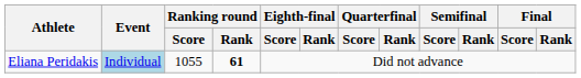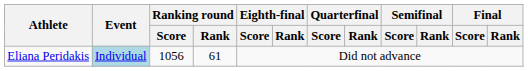Eliana Peridakis | Ranking round / Score: 1055 -> 1056
Eliana Peridakis | Ranking round / Rank: bold -> normal
